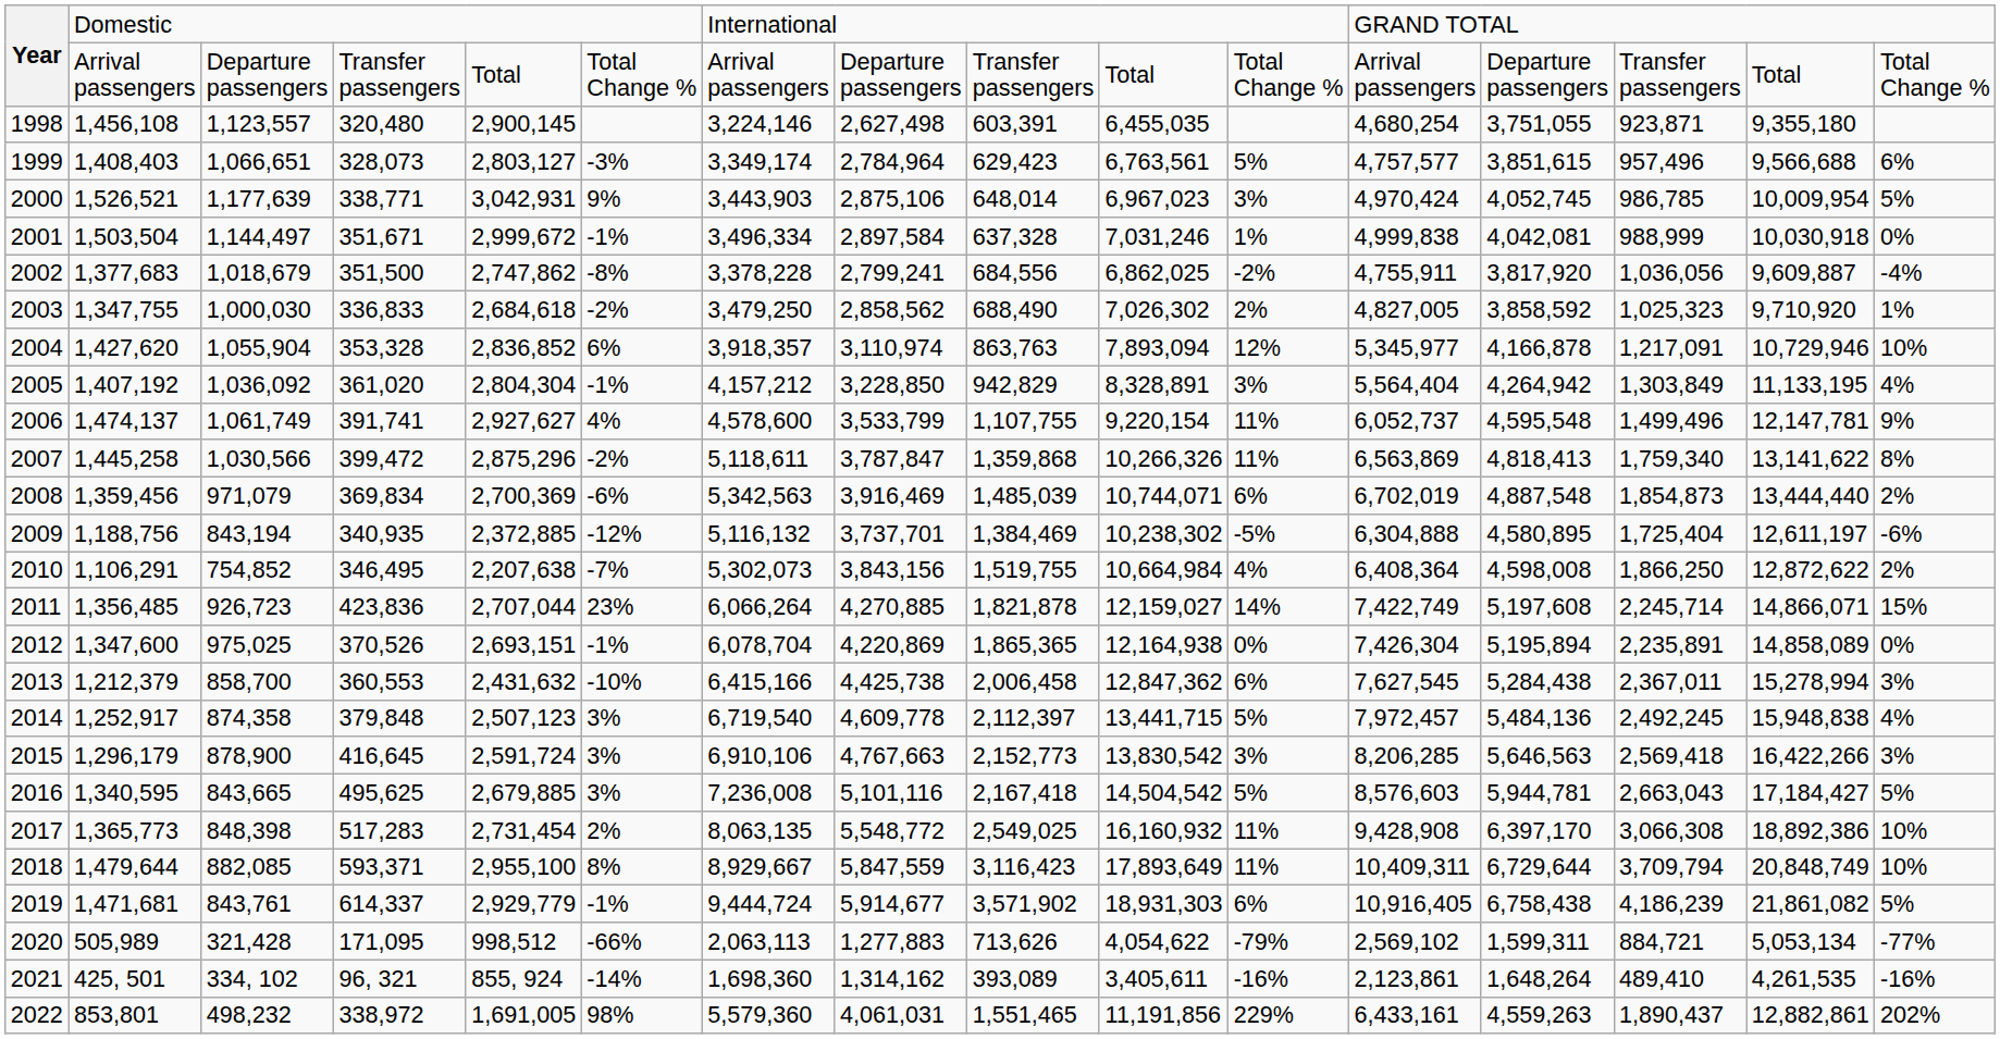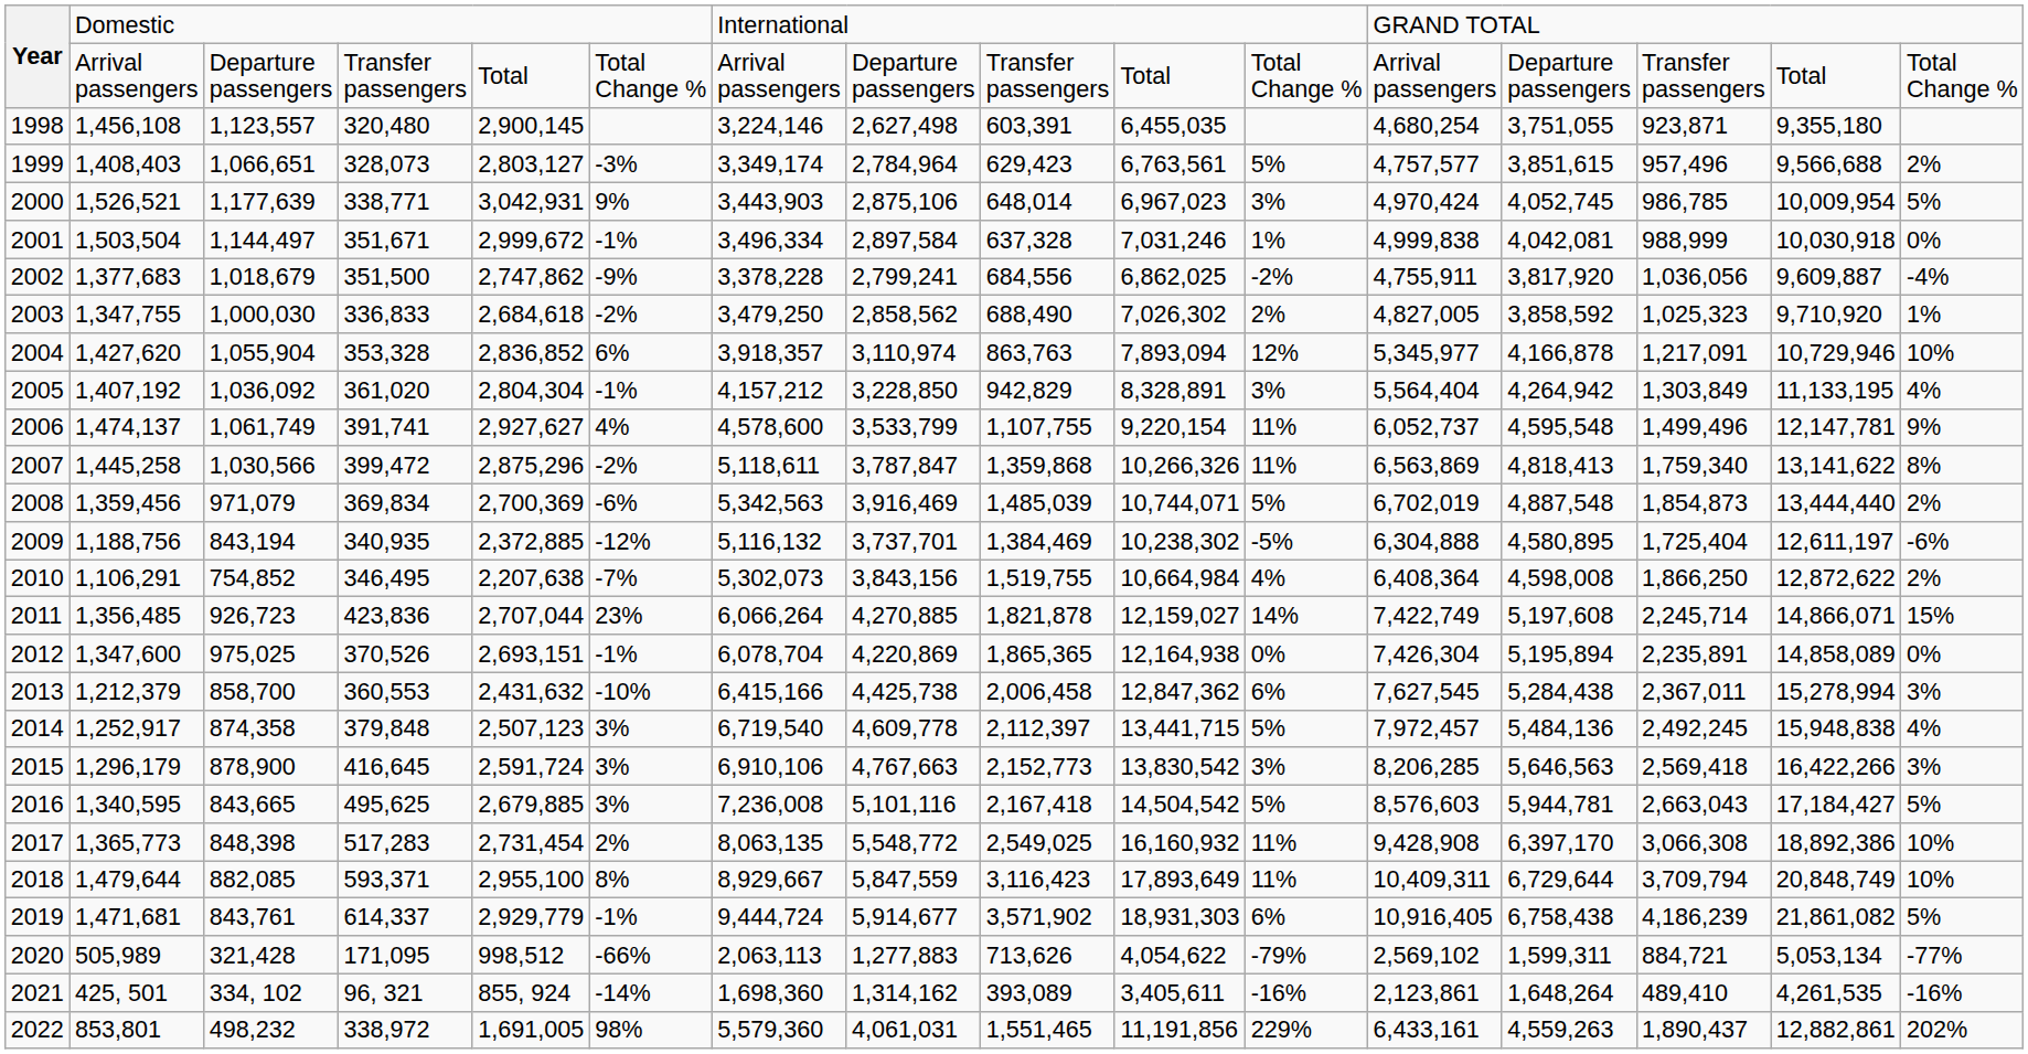1999 | column 16: 6% -> 2%
2002 | column 6: -8% -> -9%
2008 | column 11: 6% -> 5%
